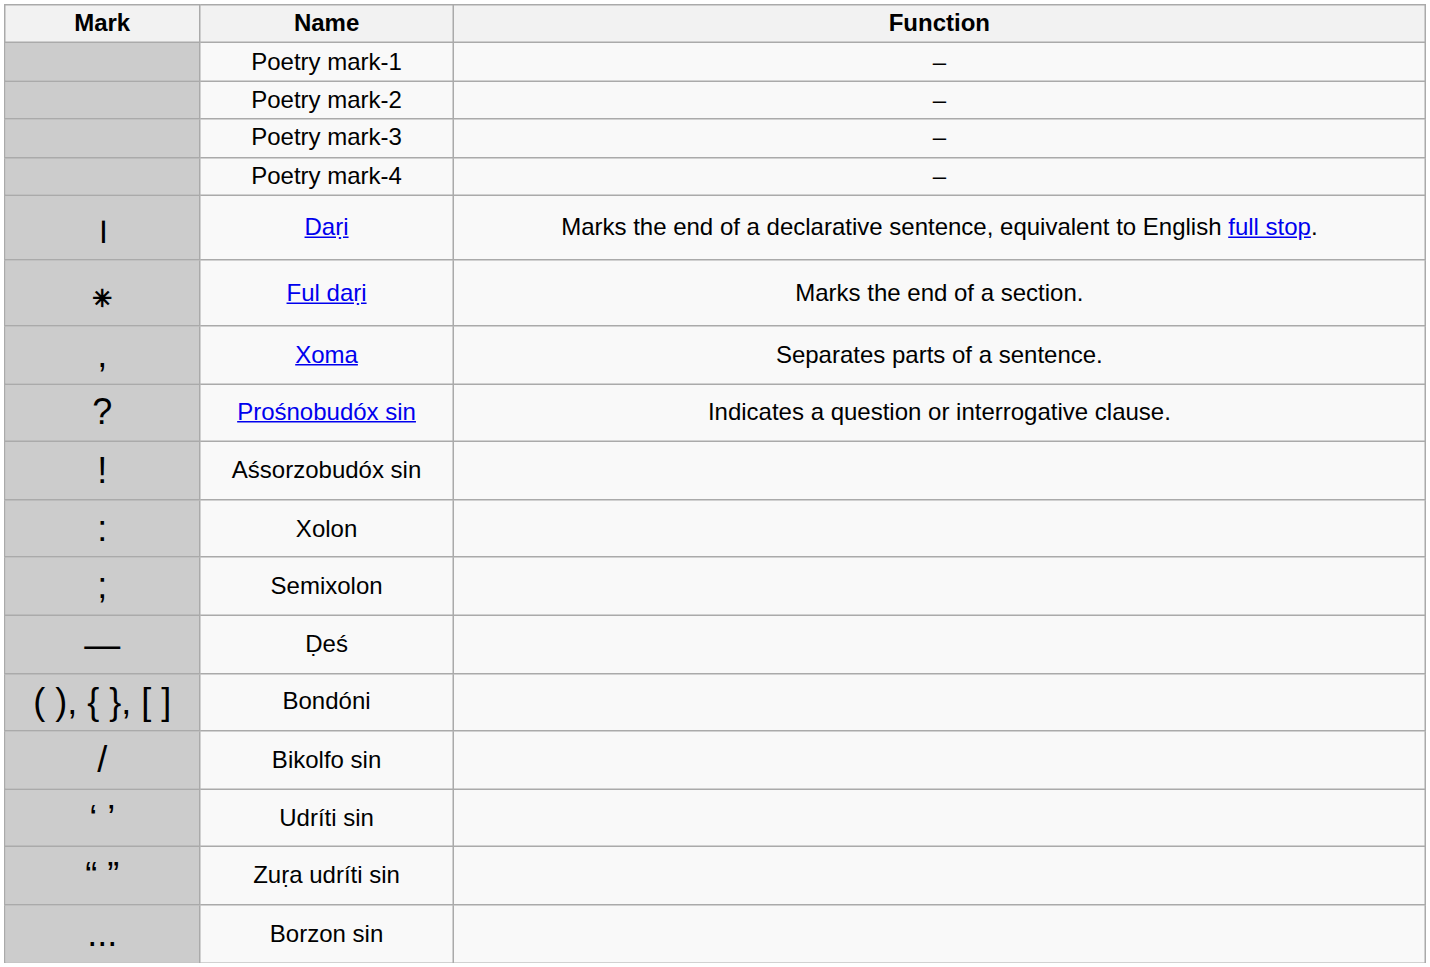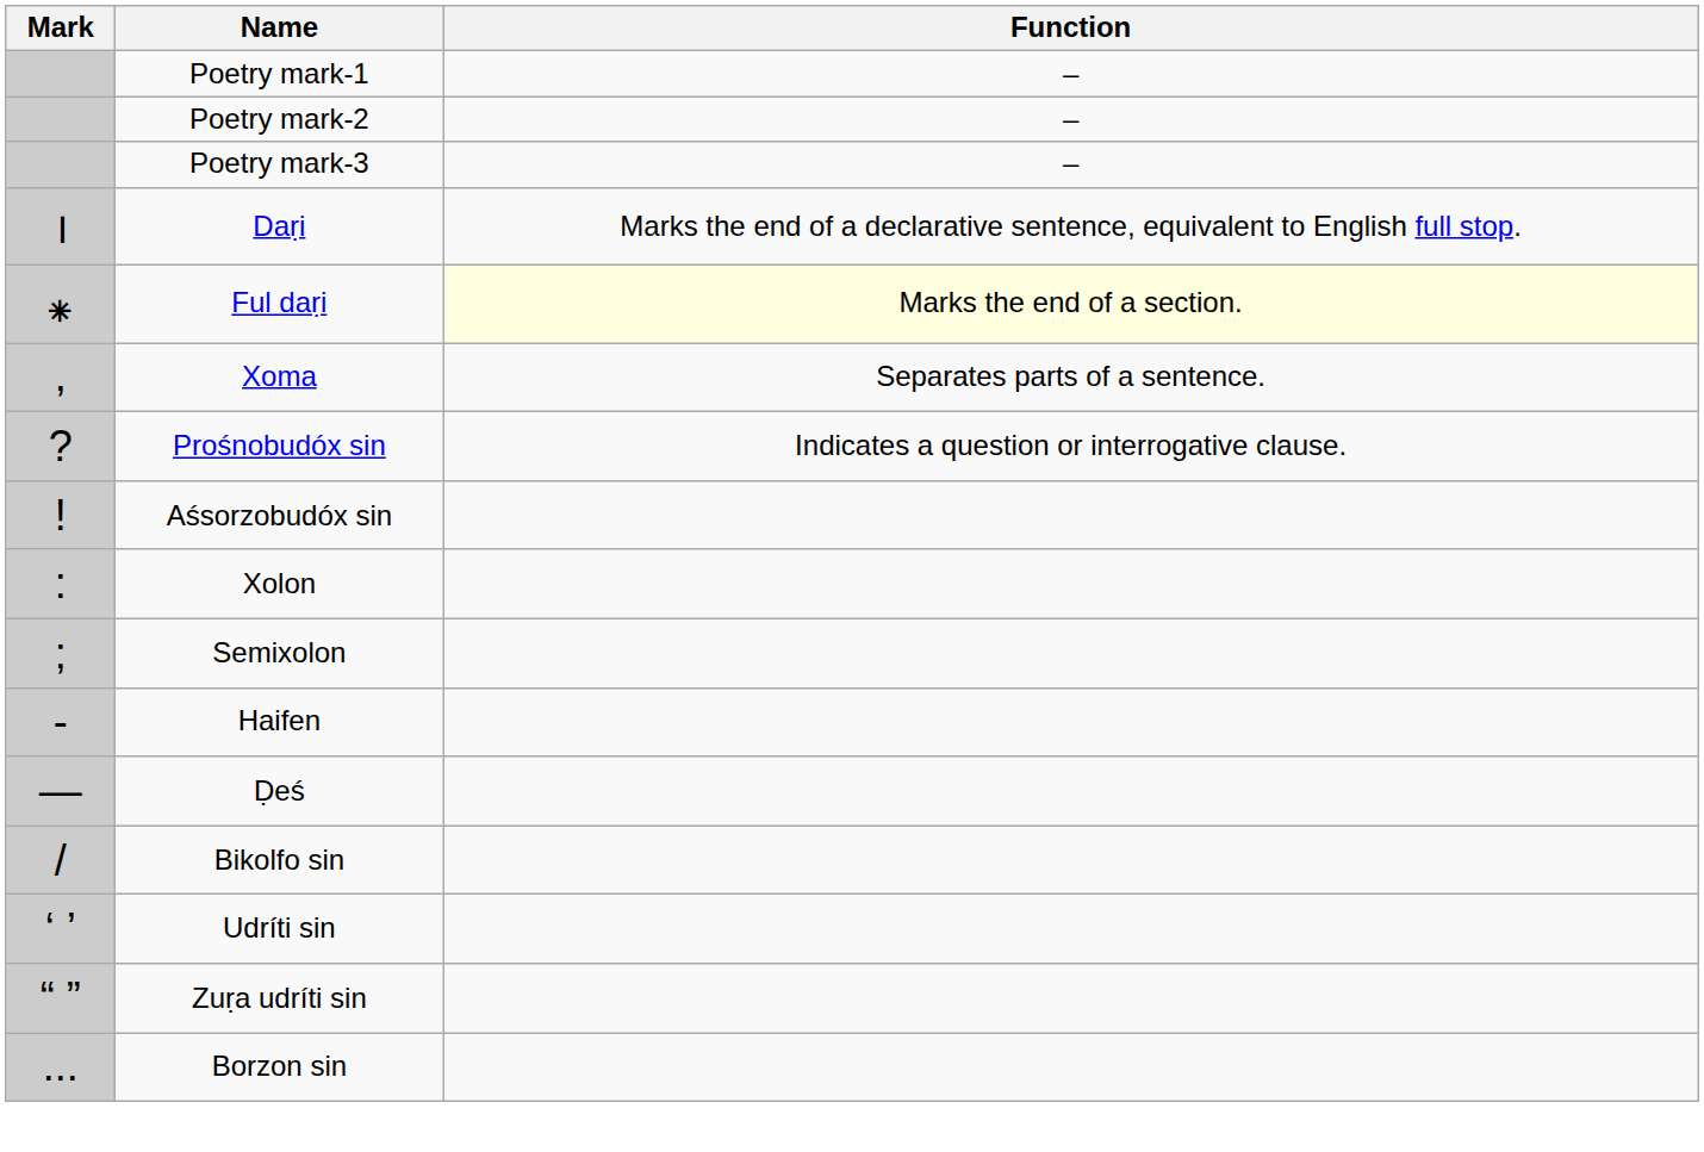- row: Poetry mark-4 | –
Ful daṛi | Function: no background -> lightyellow background
+ row: - | Haifen
- row: ( ), { }, [ ] | Bondóni
